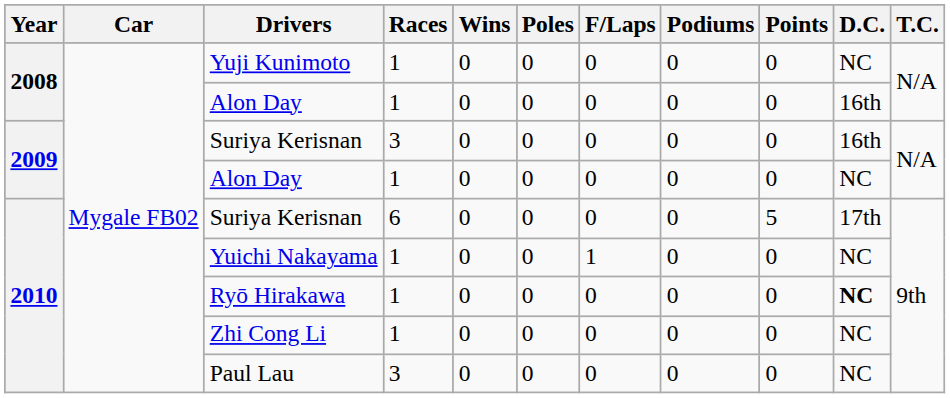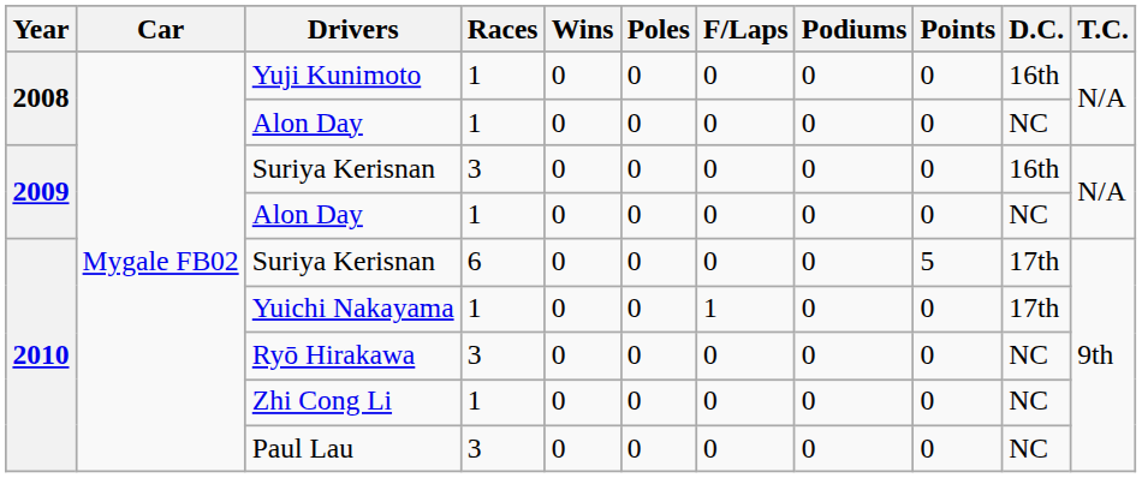Yuji Kunimoto | D.C.: NC -> 16th
2008 / Alon Day | D.C.: 16th -> NC
Yuichi Nakayama | D.C.: NC -> 17th
Ryō Hirakawa | Races: 1 -> 3
Ryō Hirakawa | D.C.: bold -> normal
